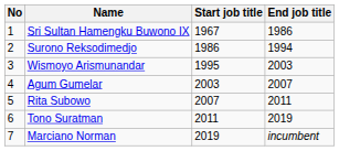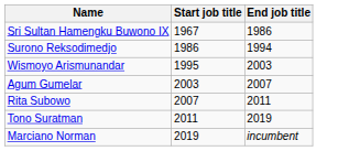- column: No | 1 | 2 | 3 | 4 | 5 | 6 | 7
